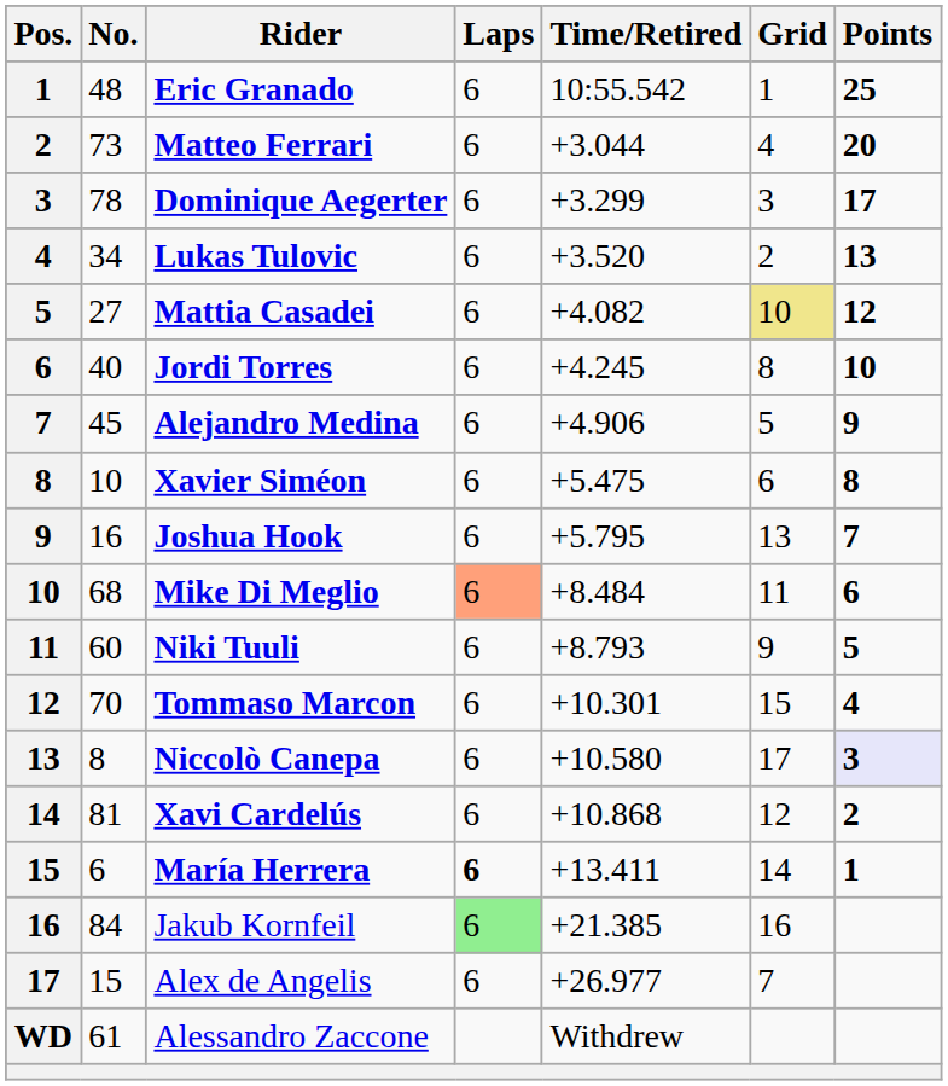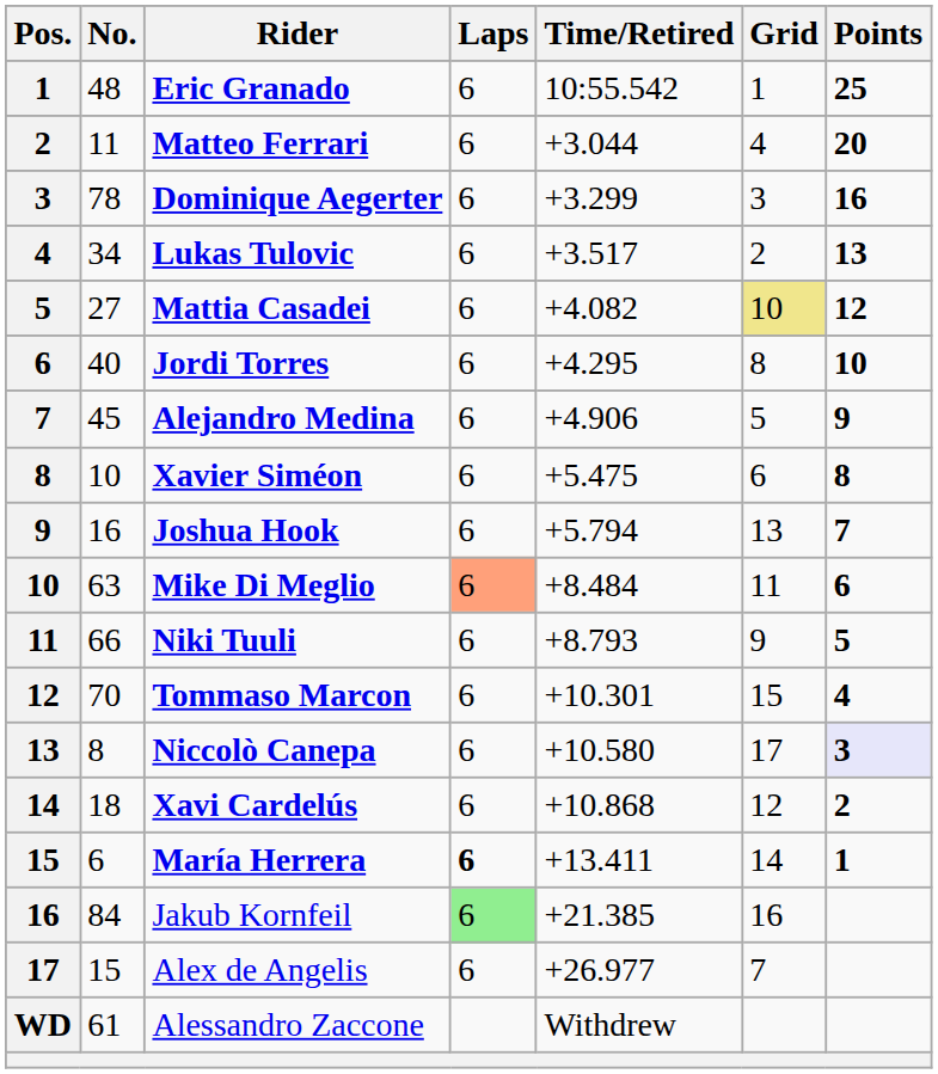Matteo Ferrari | No.: 73 -> 11
Dominique Aegerter | Points: 17 -> 16
Lukas Tulovic | Time/Retired: +3.520 -> +3.517
Jordi Torres | Time/Retired: +4.245 -> +4.295
Joshua Hook | Time/Retired: +5.795 -> +5.794
Mike Di Meglio | No.: 68 -> 63
Niki Tuuli | No.: 60 -> 66
Xavi Cardelús | No.: 81 -> 18
